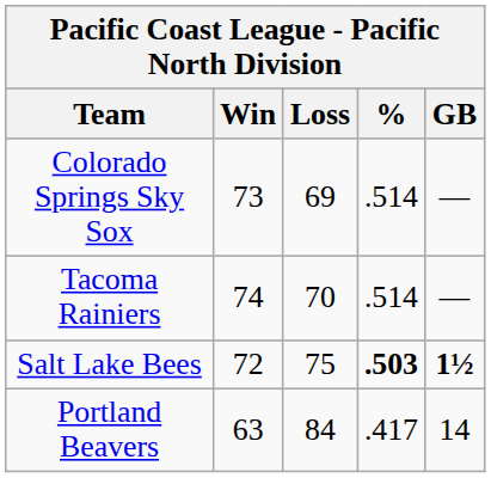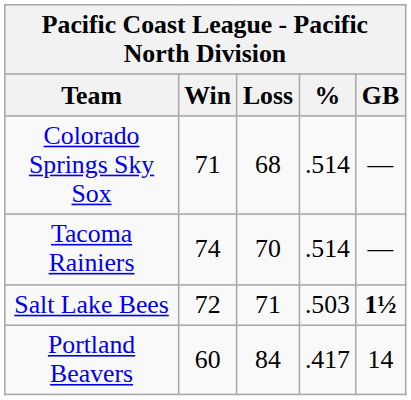Colorado Springs Sky Sox | Win: 73 -> 71
Colorado Springs Sky Sox | Loss: 69 -> 68
Salt Lake Bees | Loss: 75 -> 71
Salt Lake Bees | %: bold -> normal
Portland Beavers | Win: 63 -> 60
